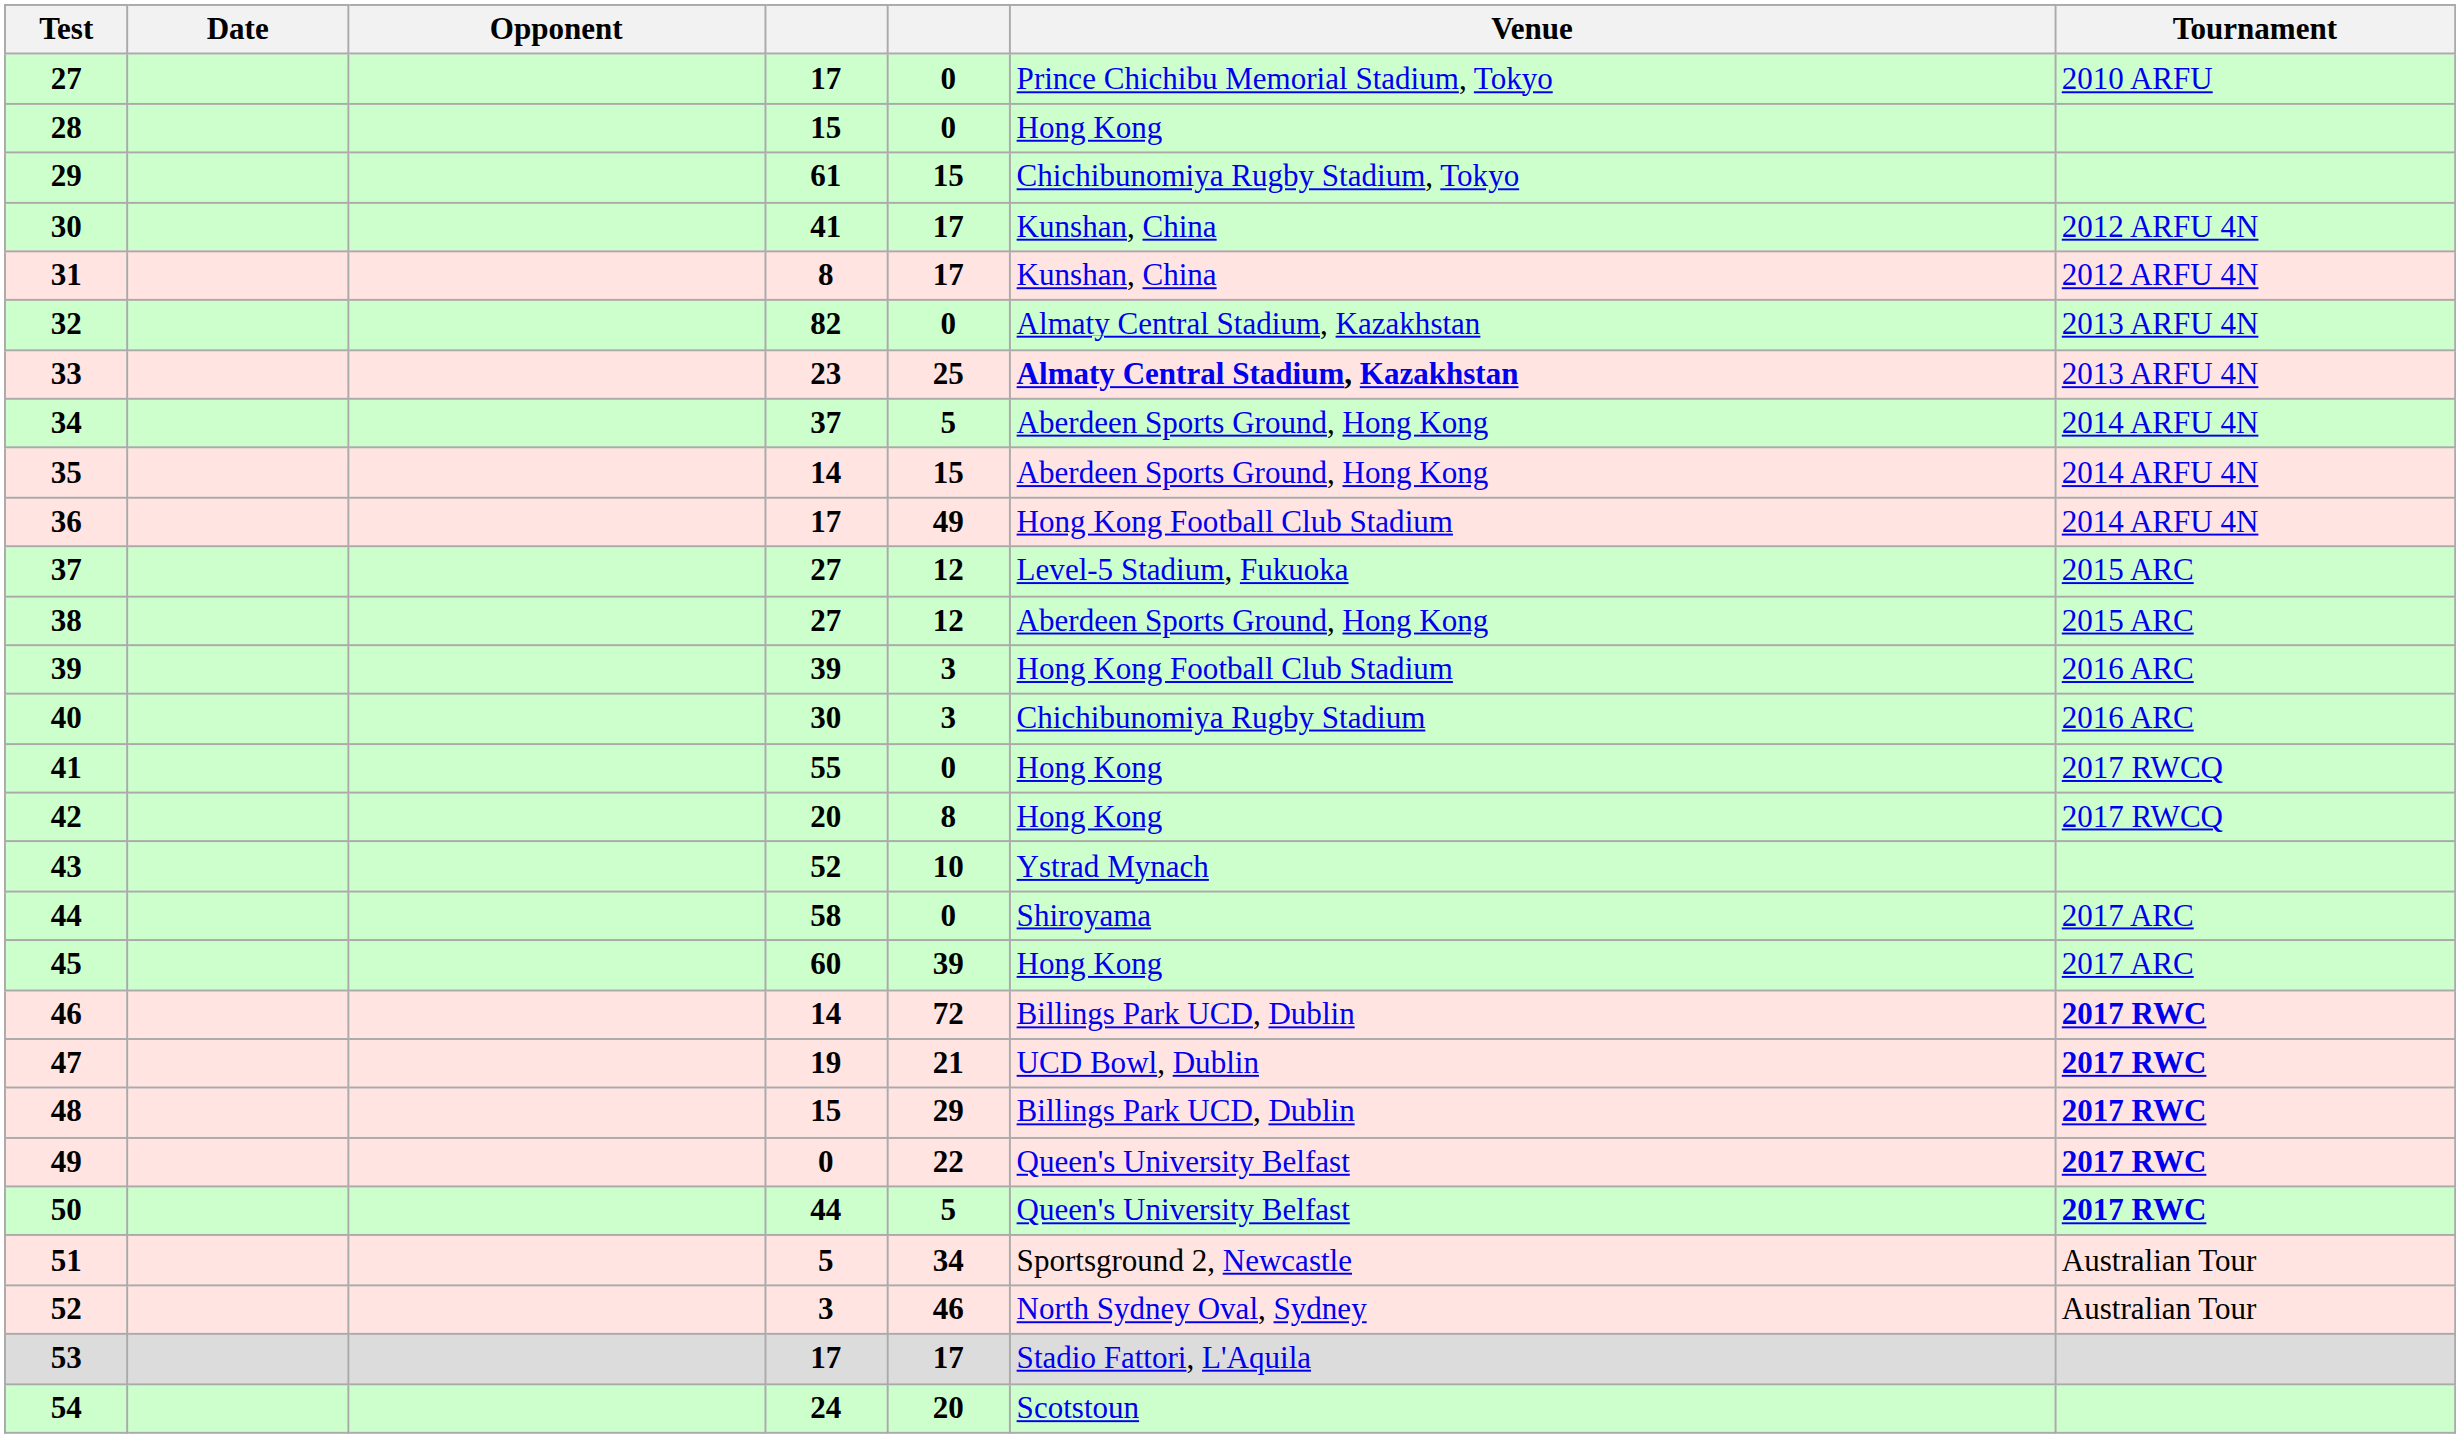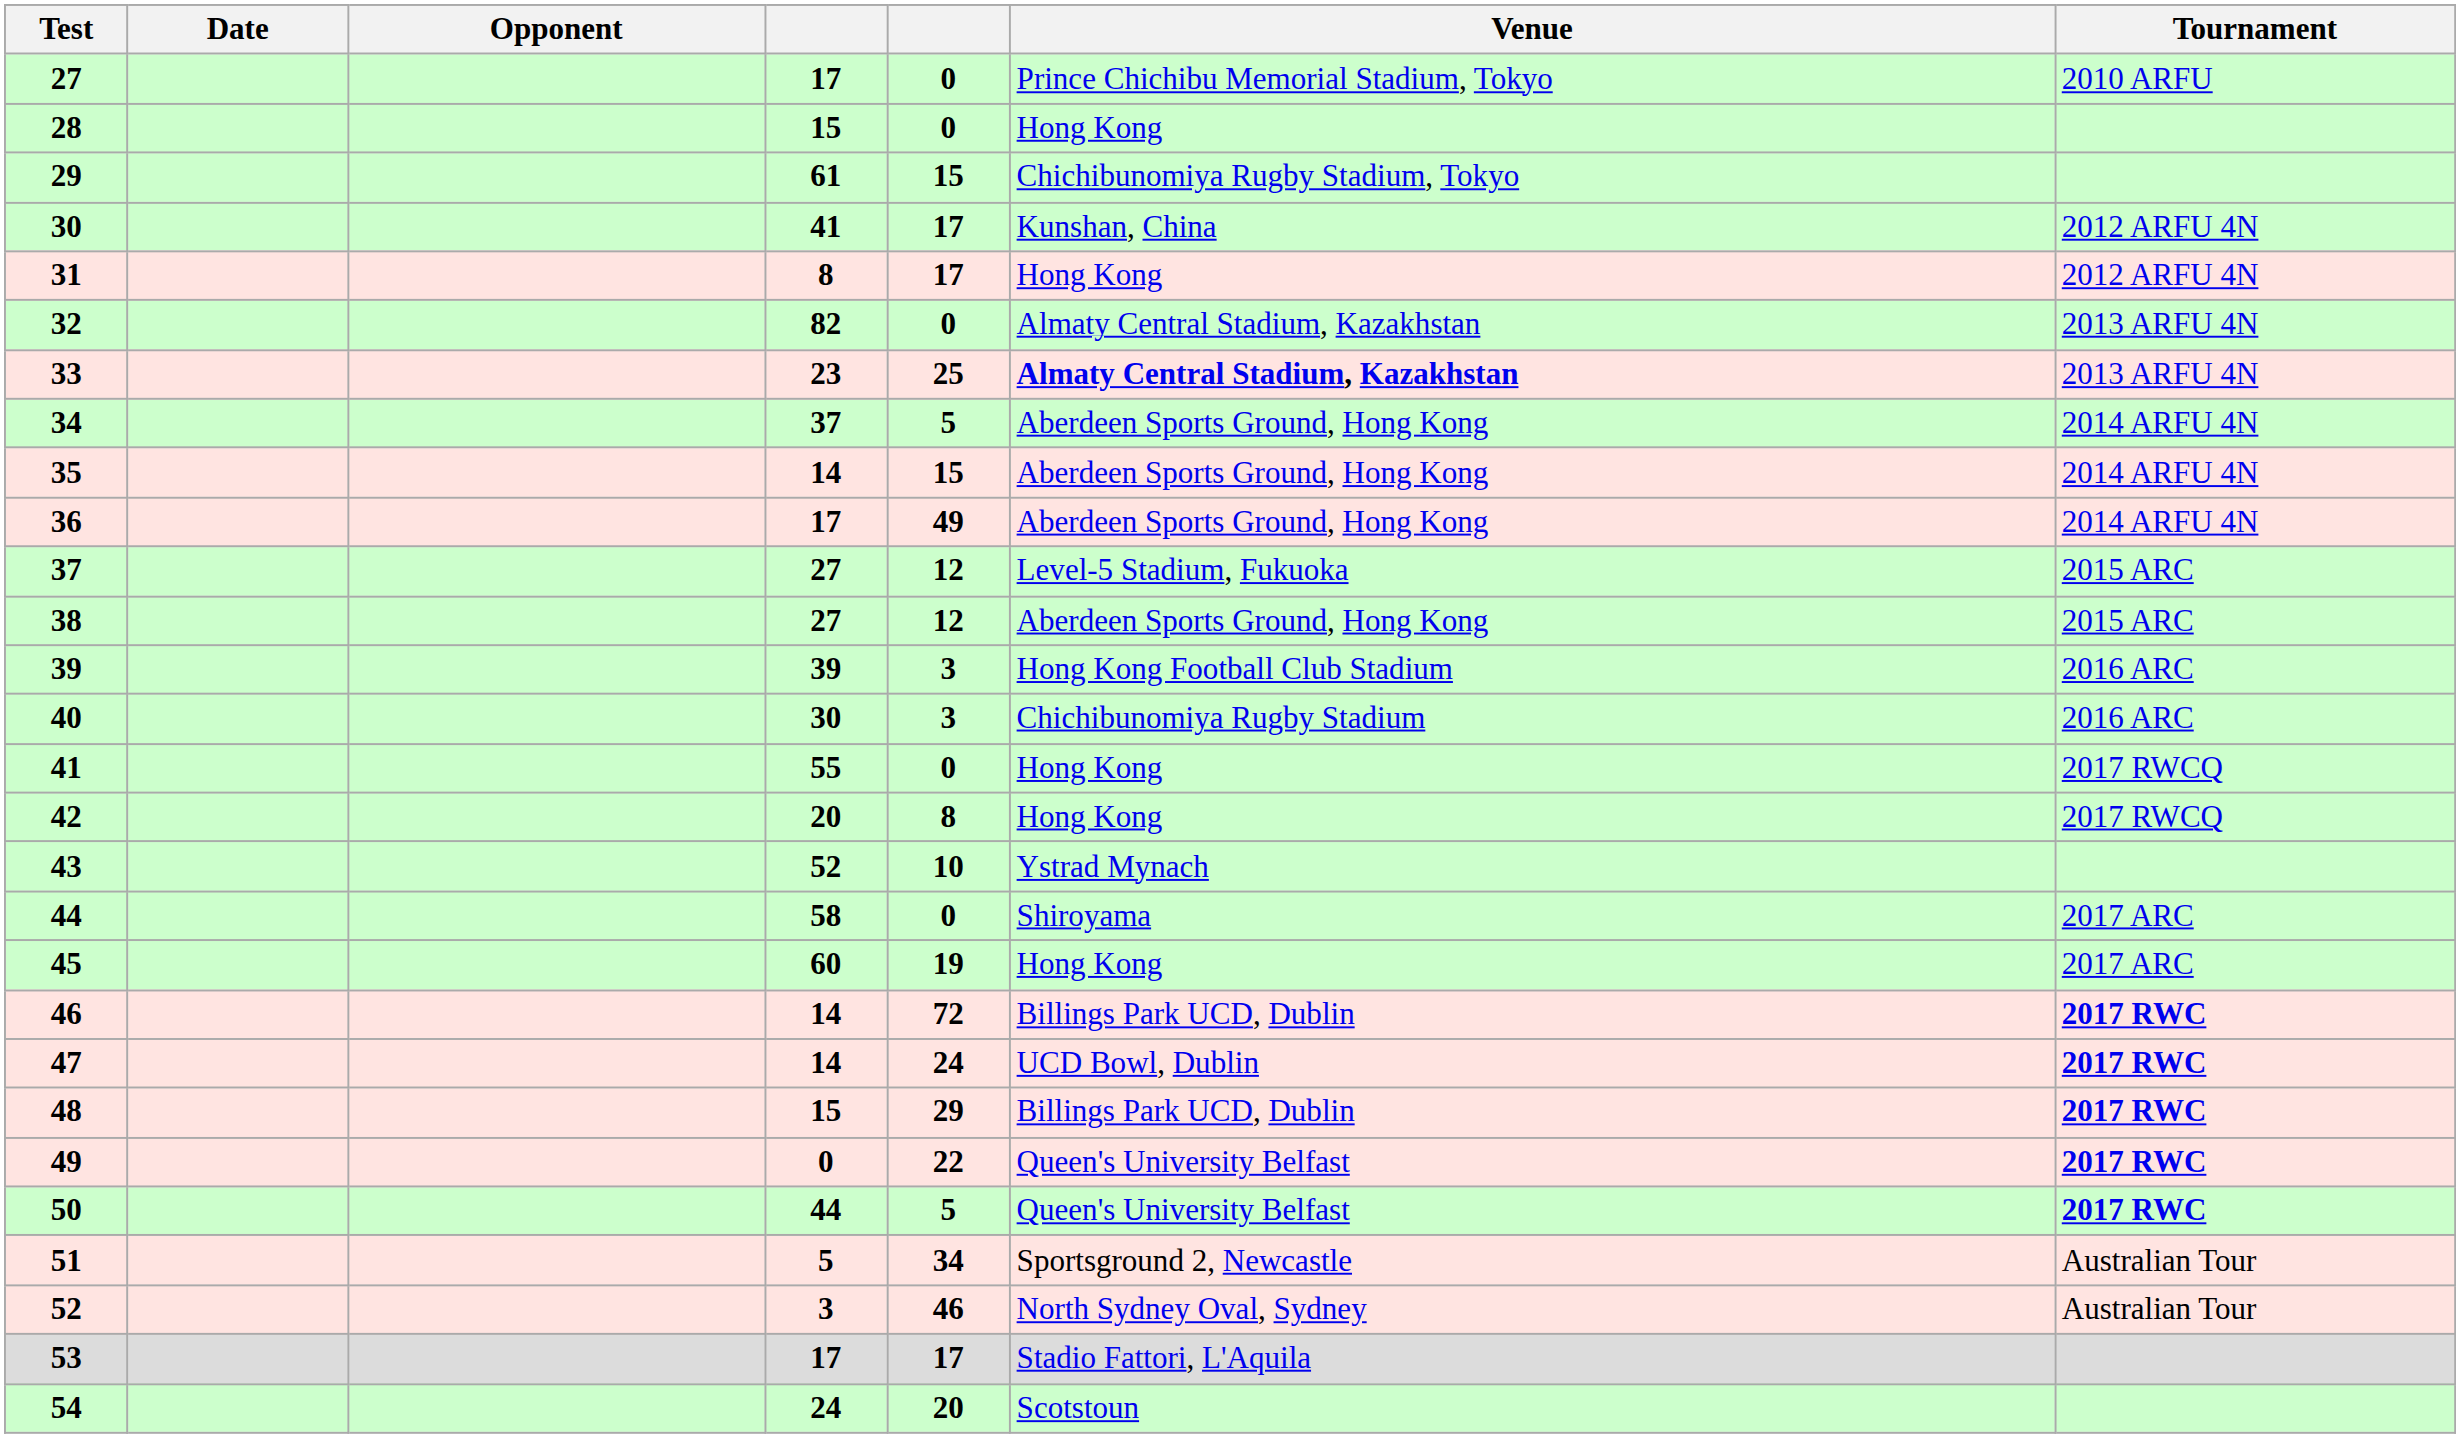31 | Venue: Kunshan, China -> Hong Kong
36 | Venue: Hong Kong Football Club Stadium -> Aberdeen Sports Ground, Hong Kong
45 | column 5: 39 -> 19
47 | column 4: 19 -> 14
47 | column 5: 21 -> 24
